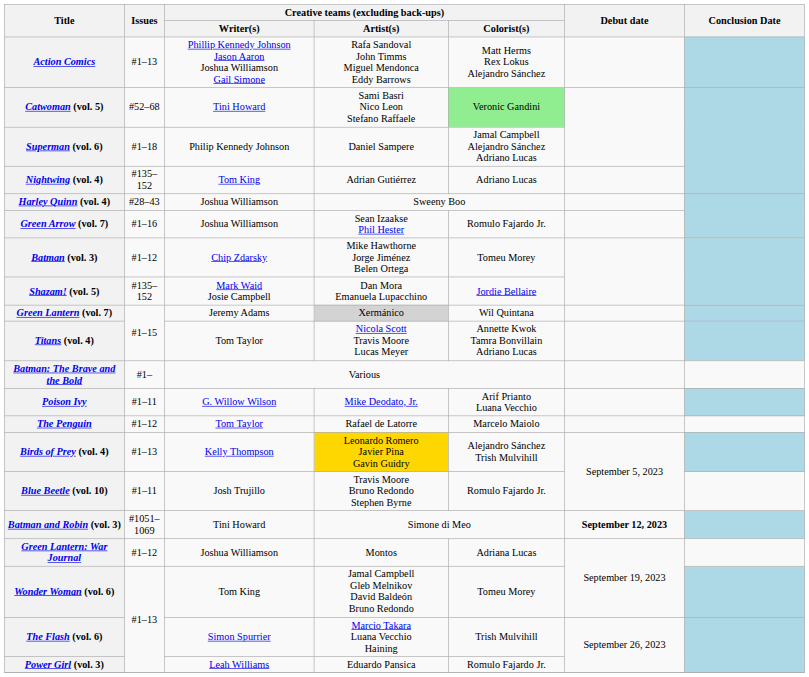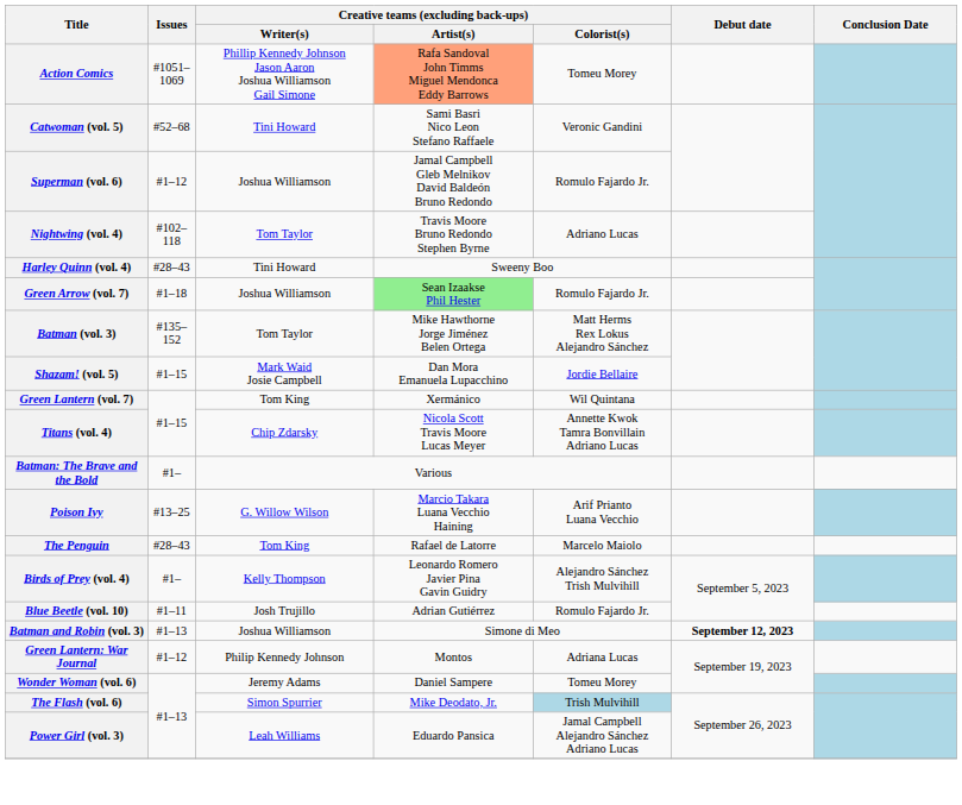Action Comics | Issues: #1–13 -> #1051–1069
Action Comics | Creative teams (excluding back-ups) / Artist(s): no background -> lightsalmon background
Action Comics | Creative teams (excluding back-ups) / Colorist(s): Matt Herms Rex Lokus Alejandro Sánchez -> Tomeu Morey
Catwoman (vol. 5) | Creative teams (excluding back-ups) / Colorist(s): lightgreen background -> no background
Superman (vol. 6) | Issues: #1–18 -> #1–12
Superman (vol. 6) | Creative teams (excluding back-ups) / Writer(s): Philip Kennedy Johnson -> Joshua Williamson
Superman (vol. 6) | Creative teams (excluding back-ups) / Artist(s): Daniel Sampere -> Jamal Campbell Gleb Melnikov David Baldeón Bruno Redondo
Superman (vol. 6) | Creative teams (excluding back-ups) / Colorist(s): Jamal Campbell Alejandro Sánchez Adriano Lucas -> Romulo Fajardo Jr.
Nightwing (vol. 4) | Issues: #135–152 -> #102–118
Nightwing (vol. 4) | Creative teams (excluding back-ups) / Writer(s): Tom King -> Tom Taylor
Nightwing (vol. 4) | Creative teams (excluding back-ups) / Artist(s): Adrian Gutiérrez -> Travis Moore Bruno Redondo Stephen Byrne
Harley Quinn (vol. 4) | Creative teams (excluding back-ups) / Writer(s): Joshua Williamson -> Tini Howard
Green Arrow (vol. 7) | Issues: #1–16 -> #1–18
Green Arrow (vol. 7) | Creative teams (excluding back-ups) / Artist(s): no background -> lightgreen background
Batman (vol. 3) | Issues: #1–12 -> #135–152
Batman (vol. 3) | Creative teams (excluding back-ups) / Writer(s): Chip Zdarsky -> Tom Taylor
Batman (vol. 3) | Creative teams (excluding back-ups) / Colorist(s): Tomeu Morey -> Matt Herms Rex Lokus Alejandro Sánchez
Shazam! (vol. 5) | Issues: #135–152 -> #1–15
Green Lantern (vol. 7) | Creative teams (excluding back-ups) / Writer(s): Jeremy Adams -> Tom King
Green Lantern (vol. 7) | Creative teams (excluding back-ups) / Artist(s): lightgrey background -> no background
Titans (vol. 4) | Creative teams (excluding back-ups) / Writer(s): Tom Taylor -> Chip Zdarsky
Poison Ivy | Issues: #1–11 -> #13–25
Poison Ivy | Creative teams (excluding back-ups) / Artist(s): Mike Deodato, Jr. -> Marcio Takara Luana Vecchio Haining
The Penguin | Issues: #1–12 -> #28–43
The Penguin | Creative teams (excluding back-ups) / Writer(s): Tom Taylor -> Tom King
Birds of Prey (vol. 4) | Issues: #1–13 -> #1–
Birds of Prey (vol. 4) | Creative teams (excluding back-ups) / Artist(s): gold background -> no background
Blue Beetle (vol. 10) | Creative teams (excluding back-ups) / Artist(s): Travis Moore Bruno Redondo Stephen Byrne -> Adrian Gutiérrez
Batman and Robin (vol. 3) | Issues: #1051–1069 -> #1–13
Batman and Robin (vol. 3) | Creative teams (excluding back-ups) / Writer(s): Tini Howard -> Joshua Williamson
Green Lantern: War Journal | Creative teams (excluding back-ups) / Writer(s): Joshua Williamson -> Philip Kennedy Johnson
Wonder Woman (vol. 6) | Creative teams (excluding back-ups) / Writer(s): Tom King -> Jeremy Adams
Wonder Woman (vol. 6) | Creative teams (excluding back-ups) / Artist(s): Jamal Campbell Gleb Melnikov David Baldeón Bruno Redondo -> Daniel Sampere
The Flash (vol. 6) | Creative teams (excluding back-ups) / Artist(s): Marcio Takara Luana Vecchio Haining -> Mike Deodato, Jr.
The Flash (vol. 6) | Creative teams (excluding back-ups) / Colorist(s): no background -> lightblue background
Power Girl (vol. 3) | Creative teams (excluding back-ups) / Colorist(s): Romulo Fajardo Jr. -> Jamal Campbell Alejandro Sánchez Adriano Lucas
